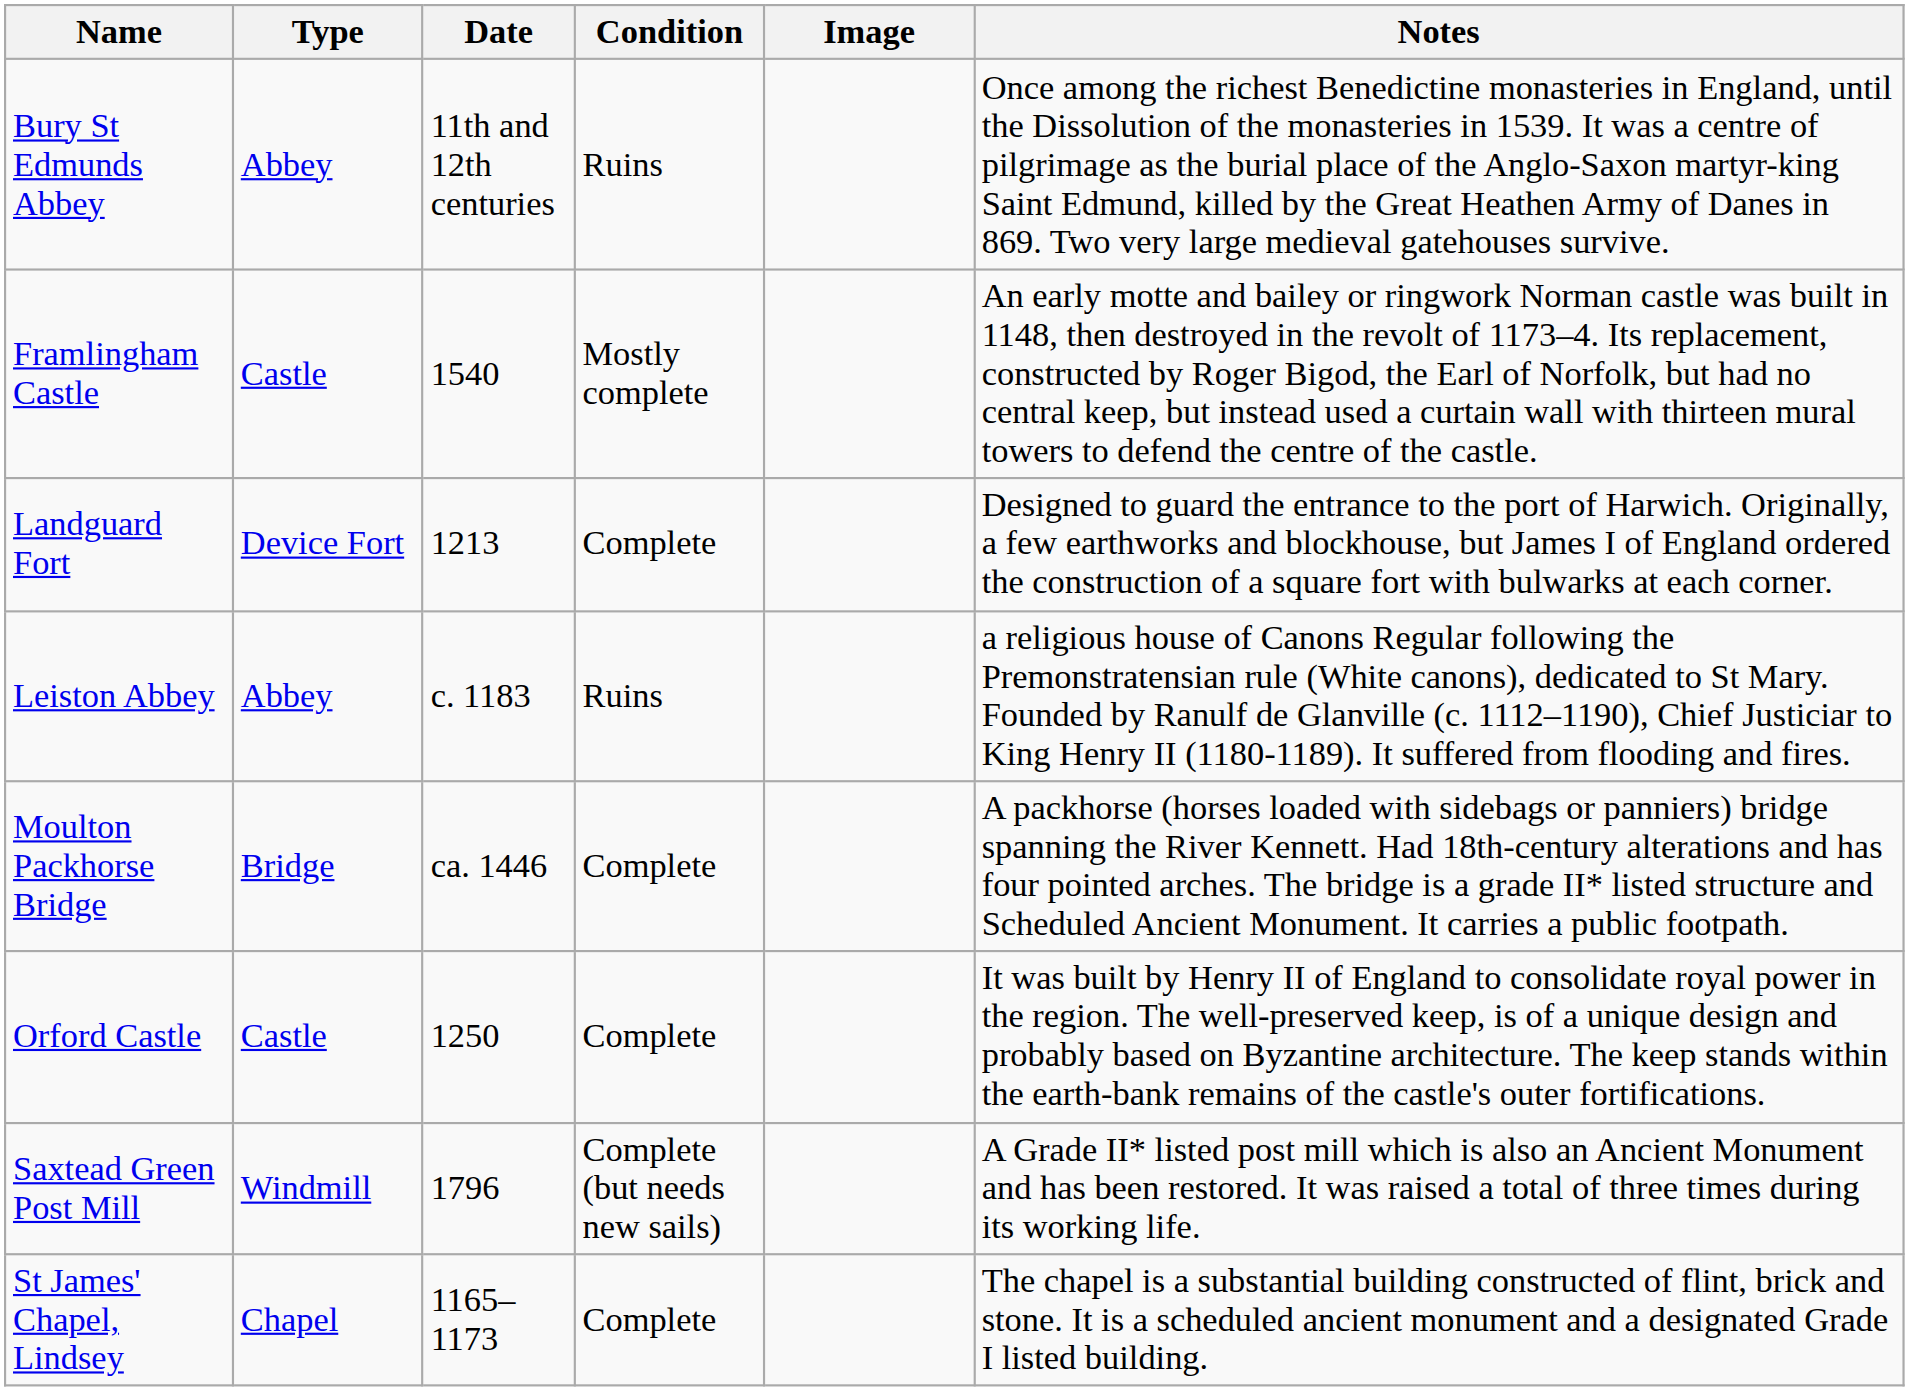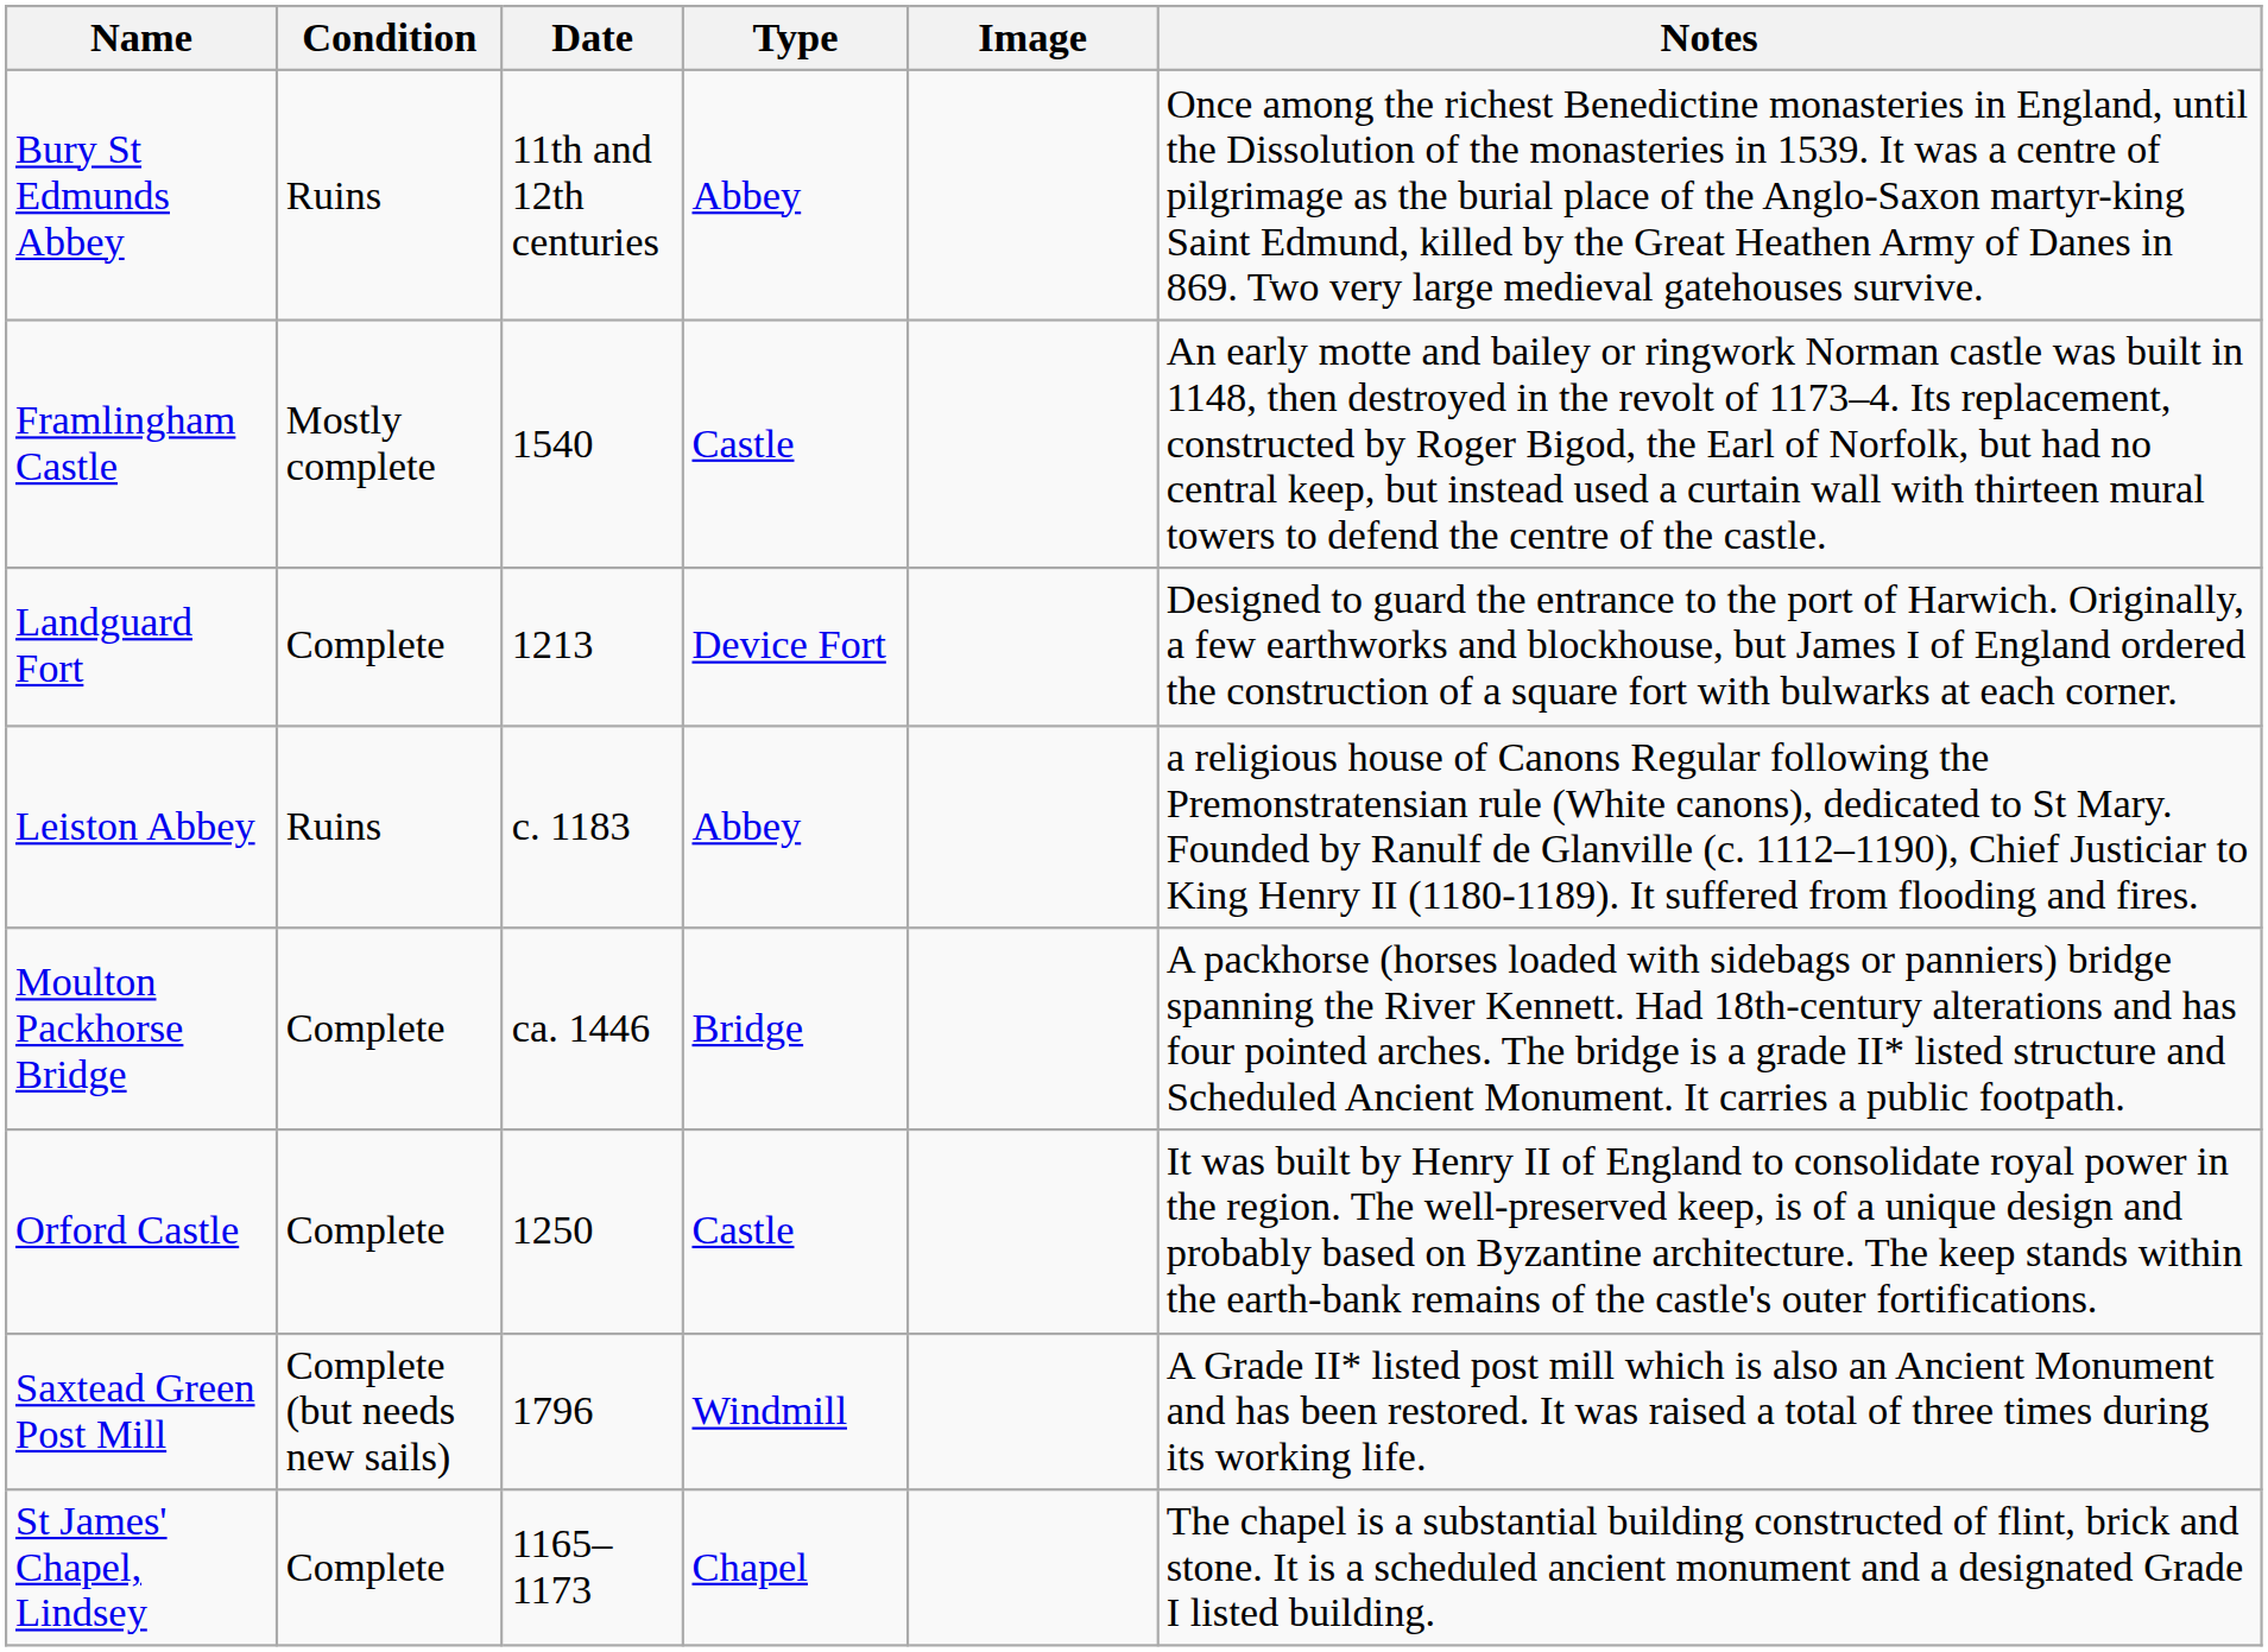columns swapped: Type <-> Condition
